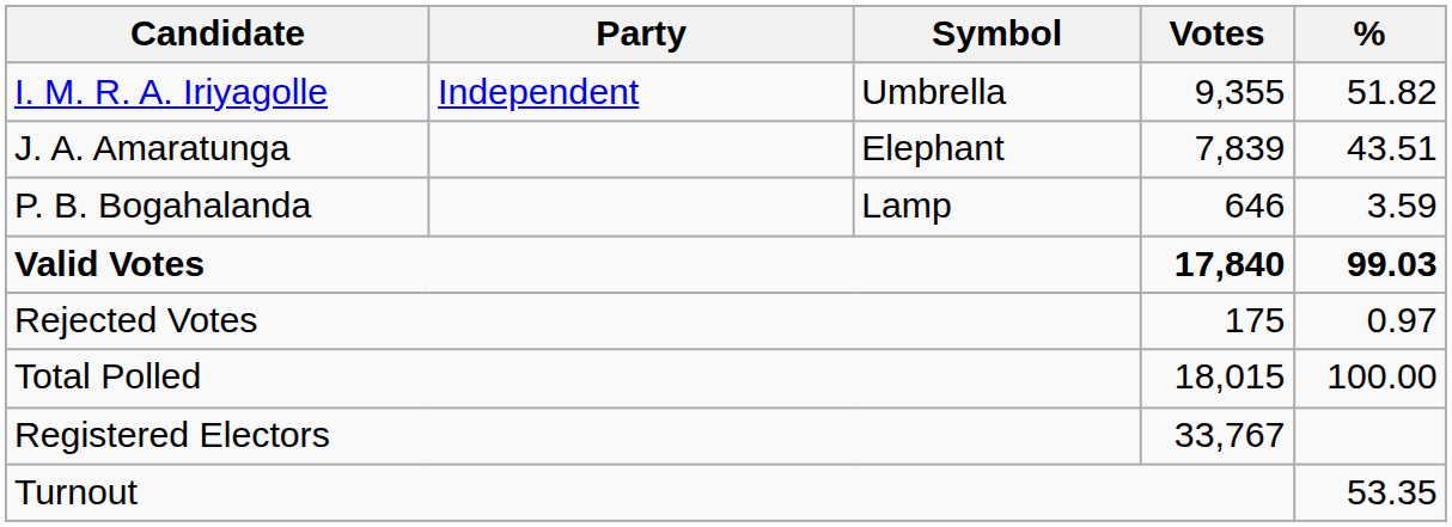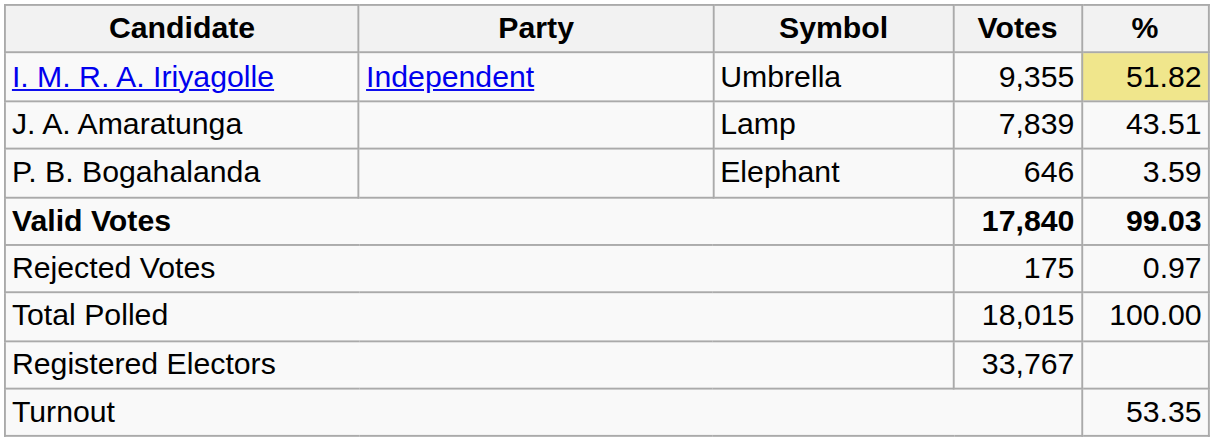I. M. R. A. Iriyagolle | %: no background -> khaki background
J. A. Amaratunga | Symbol: Elephant -> Lamp
P. B. Bogahalanda | Symbol: Lamp -> Elephant
